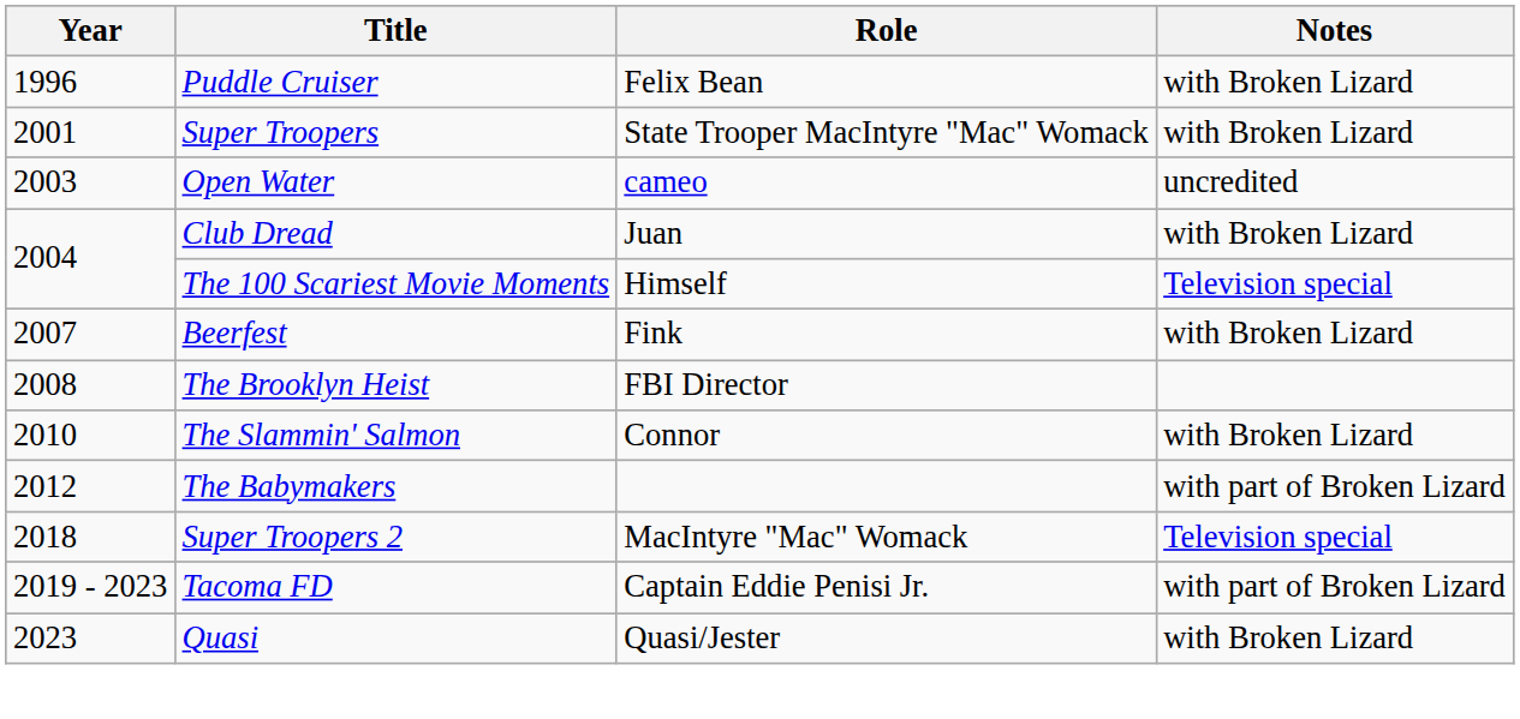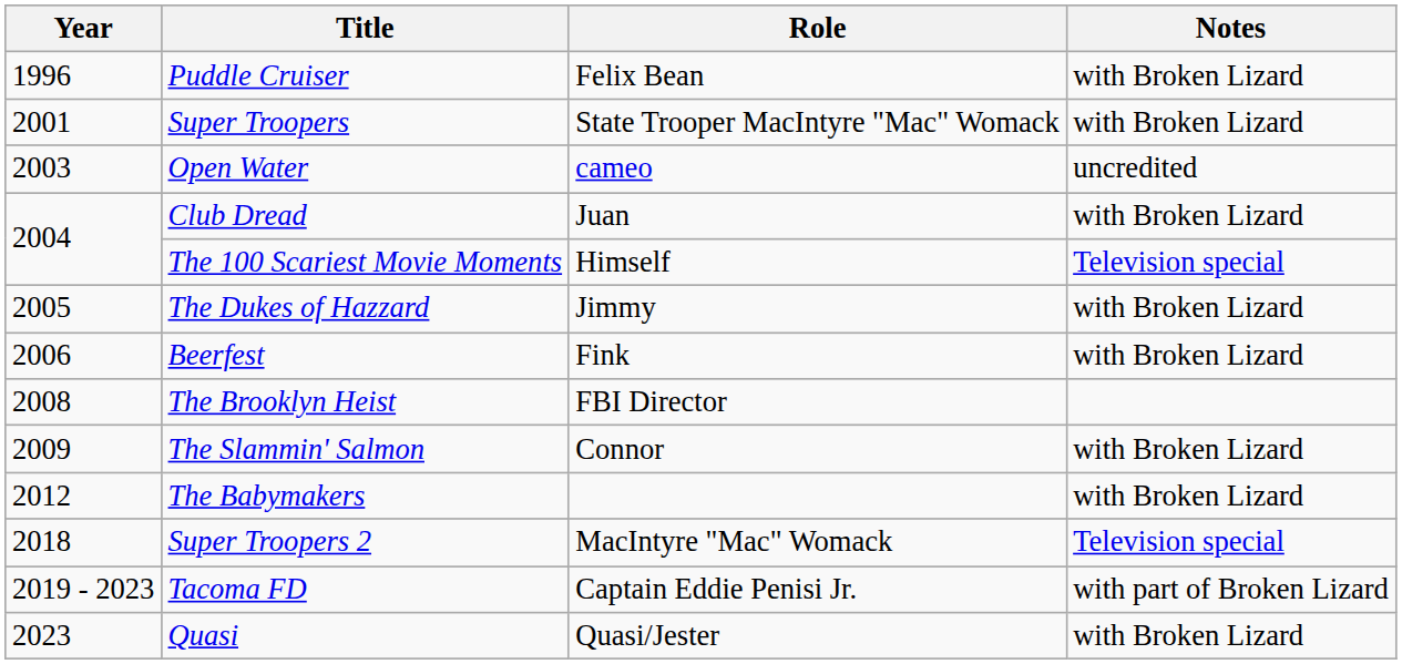+ row: 2005 | The Dukes of Hazzard | Jimmy | with Broken Lizard
Beerfest | Year: 2007 -> 2006
The Slammin' Salmon | Year: 2010 -> 2009
The Babymakers | Notes: with part of Broken Lizard -> with Broken Lizard
